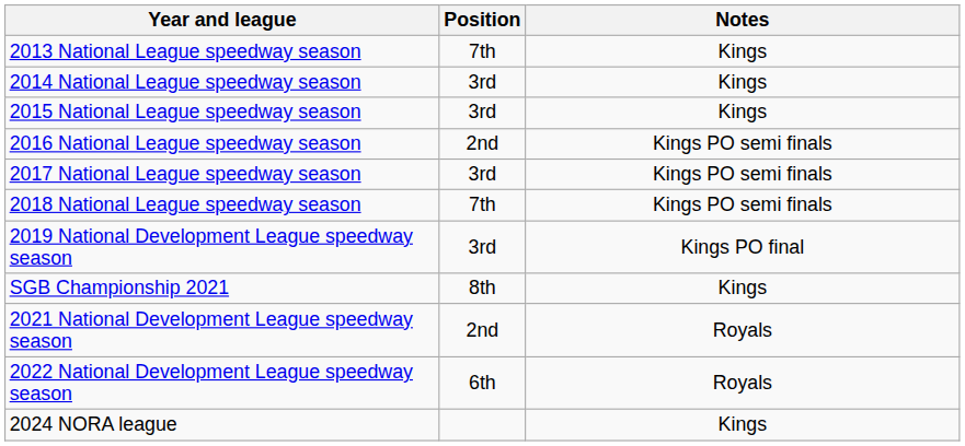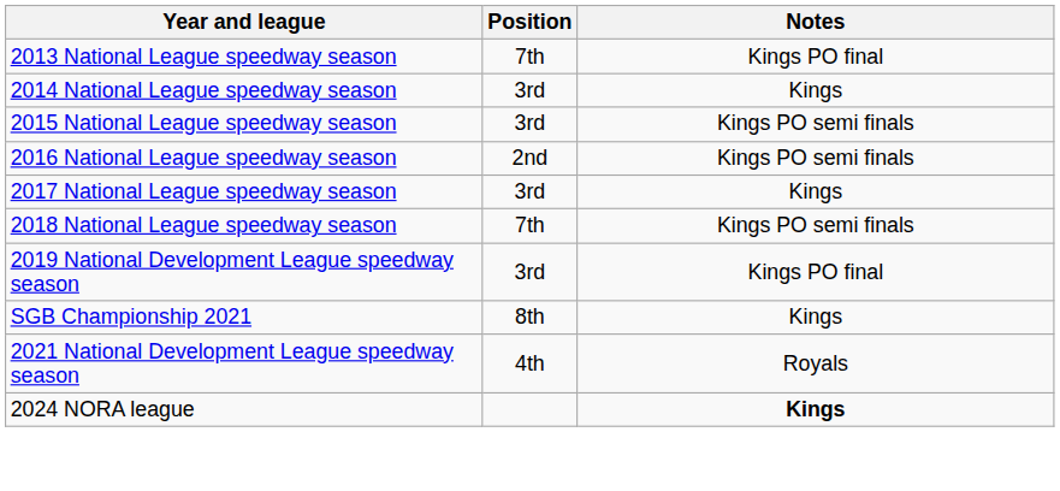2013 National League speedway season | Notes: Kings -> Kings PO final
2015 National League speedway season | Notes: Kings -> Kings PO semi finals
2017 National League speedway season | Notes: Kings PO semi finals -> Kings
2021 National Development League speedway season | Position: 2nd -> 4th
- row: 2022 National Development League speedway season | 6th | Royals
2024 NORA league | Notes: normal -> bold
